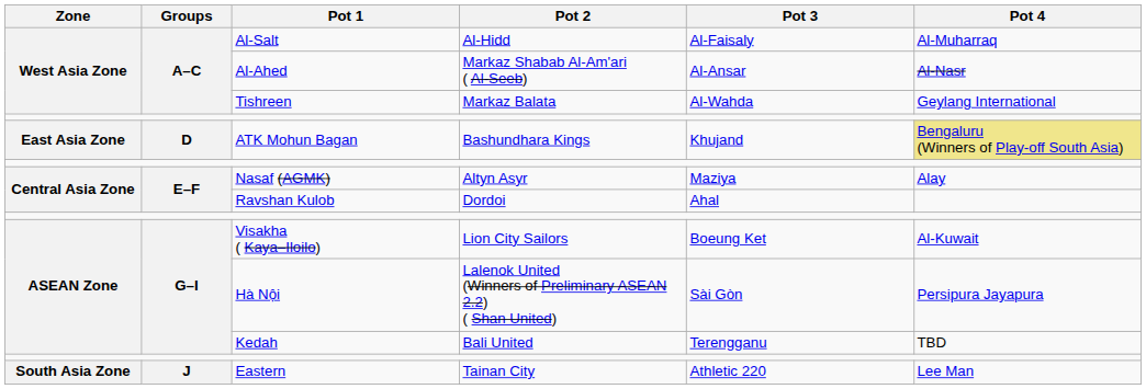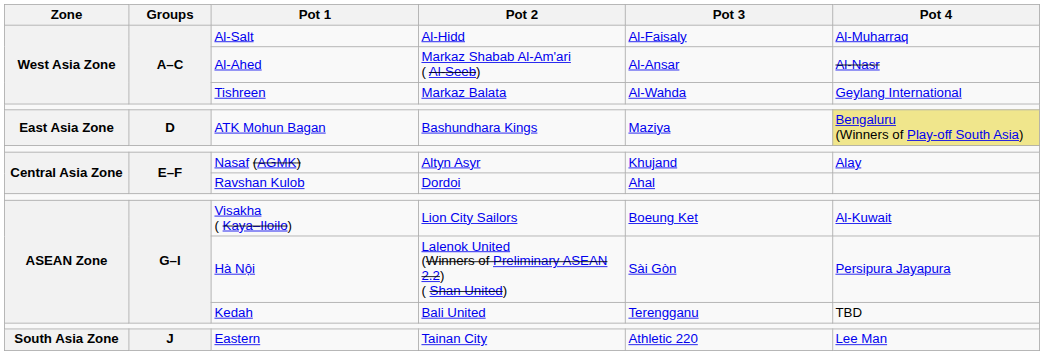ATK Mohun Bagan | Pot 3: Khujand -> Maziya
Nasaf (AGMK) | Pot 3: Maziya -> Khujand
